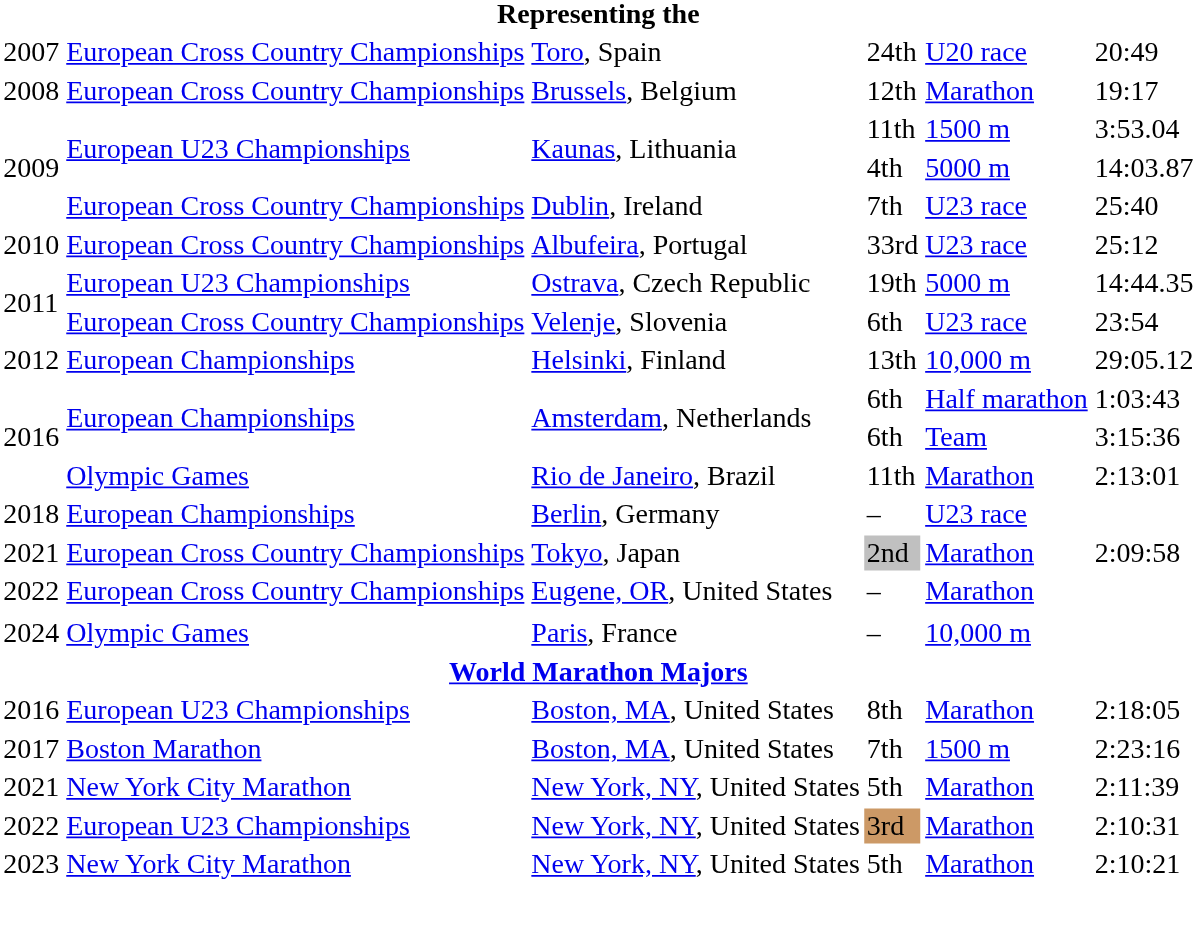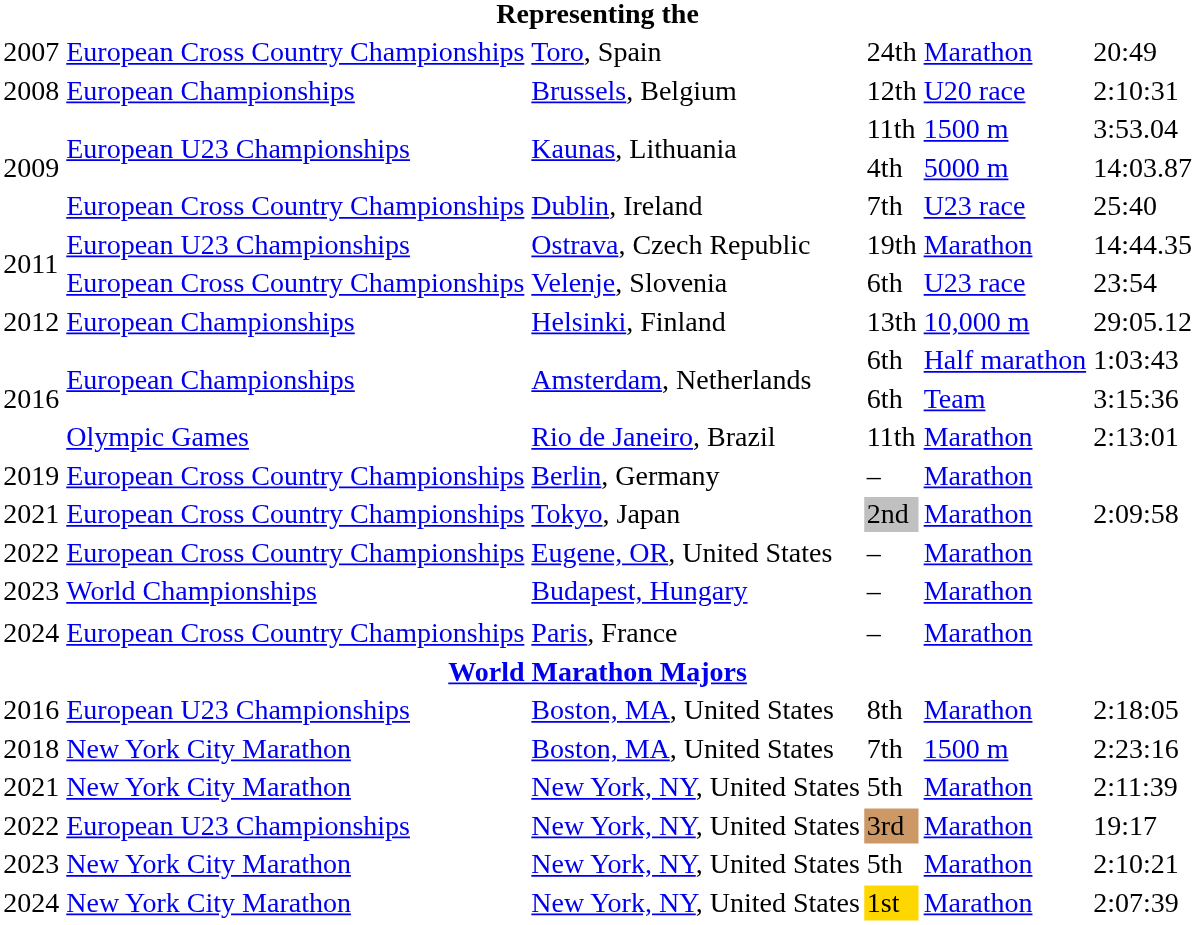Toro, Spain | column 5: U20 race -> Marathon
Brussels, Belgium | column 2: European Cross Country Championships -> European Championships
Brussels, Belgium | column 5: Marathon -> U20 race
Brussels, Belgium | column 6: 19:17 -> 2:10:31
- row: 2010 | European Cross Country Championships | Albufeira, Portugal | 33rd | U23 race | 25:12
Ostrava, Czech Republic | column 5: 5000 m -> Marathon
Berlin, Germany | column 1: 2018 -> 2019
Berlin, Germany | column 2: European Championships -> European Cross Country Championships
Berlin, Germany | column 5: U23 race -> Marathon
+ row: 2023 | World Championships | Budapest, Hungary | – | Marathon
Paris, France | column 2: Olympic Games -> European Cross Country Championships
Paris, France | column 5: 10,000 m -> Marathon
Boston, MA, United States / 7th | column 1: 2017 -> 2018
Boston, MA, United States / 7th | column 2: Boston Marathon -> New York City Marathon
New York, NY, United States / 3rd | column 6: 2:10:31 -> 19:17
+ row: 2024 | New York City Marathon | New York, NY, United States | 1st | Marathon | 2:07:39
